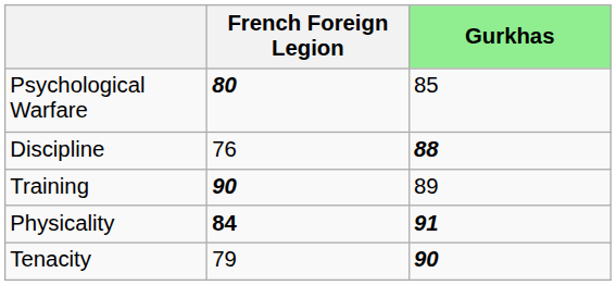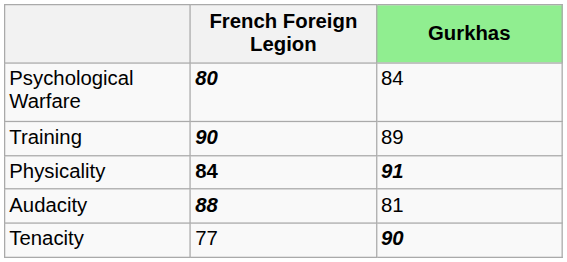Psychological Warfare | Gurkhas: 85 -> 84
- row: Discipline | 76 | 88
+ row: Audacity | 88 | 81
Tenacity | French Foreign Legion: 79 -> 77
